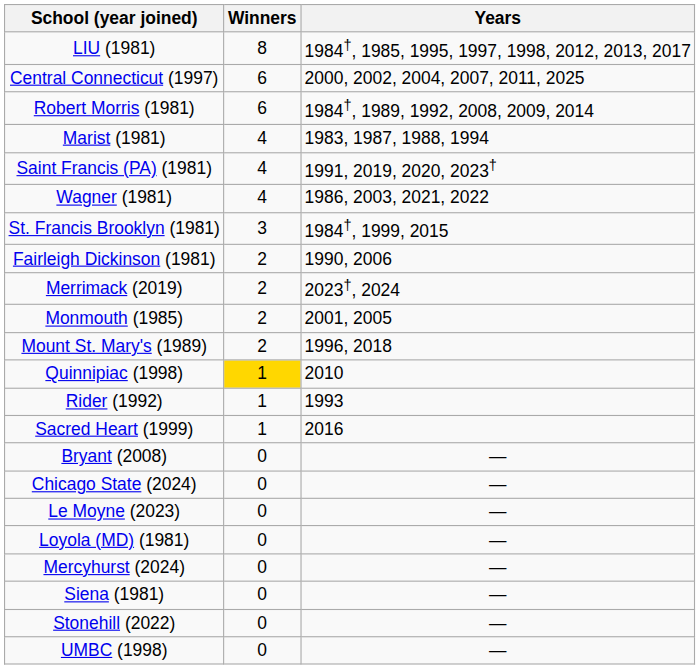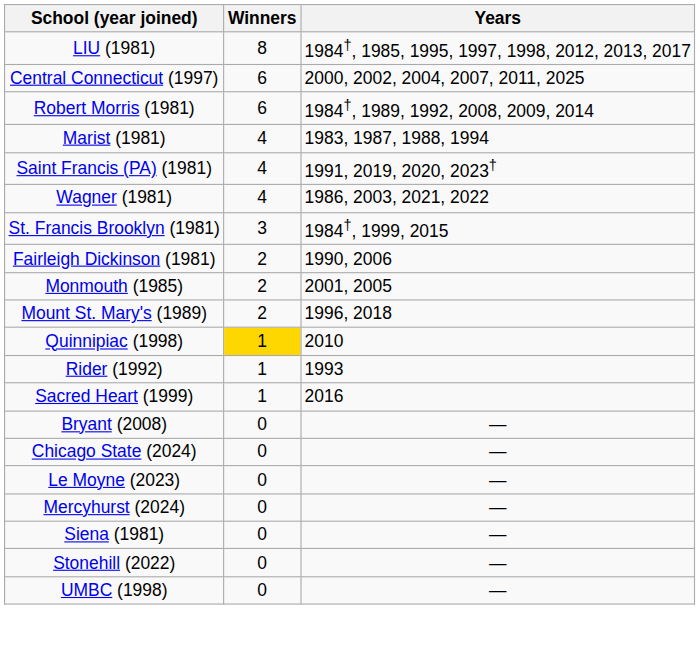- row: Merrimack (2019) | 2 | 2023†, 2024
- row: Loyola (MD) (1981) | 0 | —
